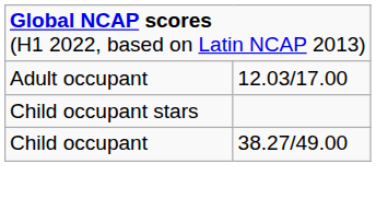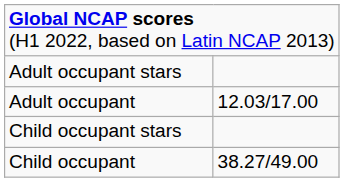+ row: Adult occupant stars
